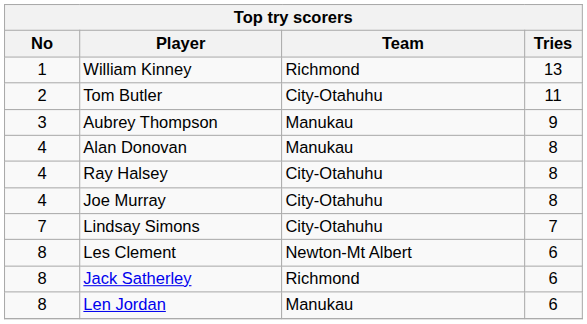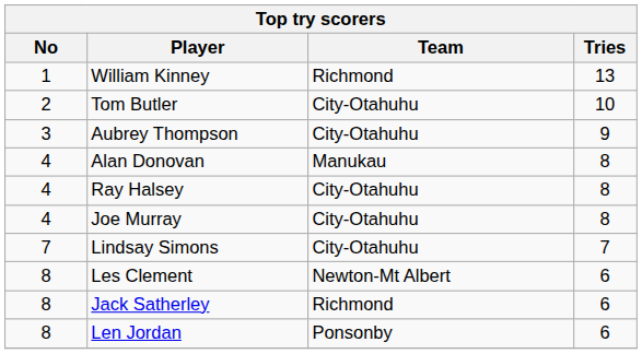Tom Butler | Tries: 11 -> 10
Aubrey Thompson | Team: Manukau -> City-Otahuhu
Len Jordan | Team: Manukau -> Ponsonby
